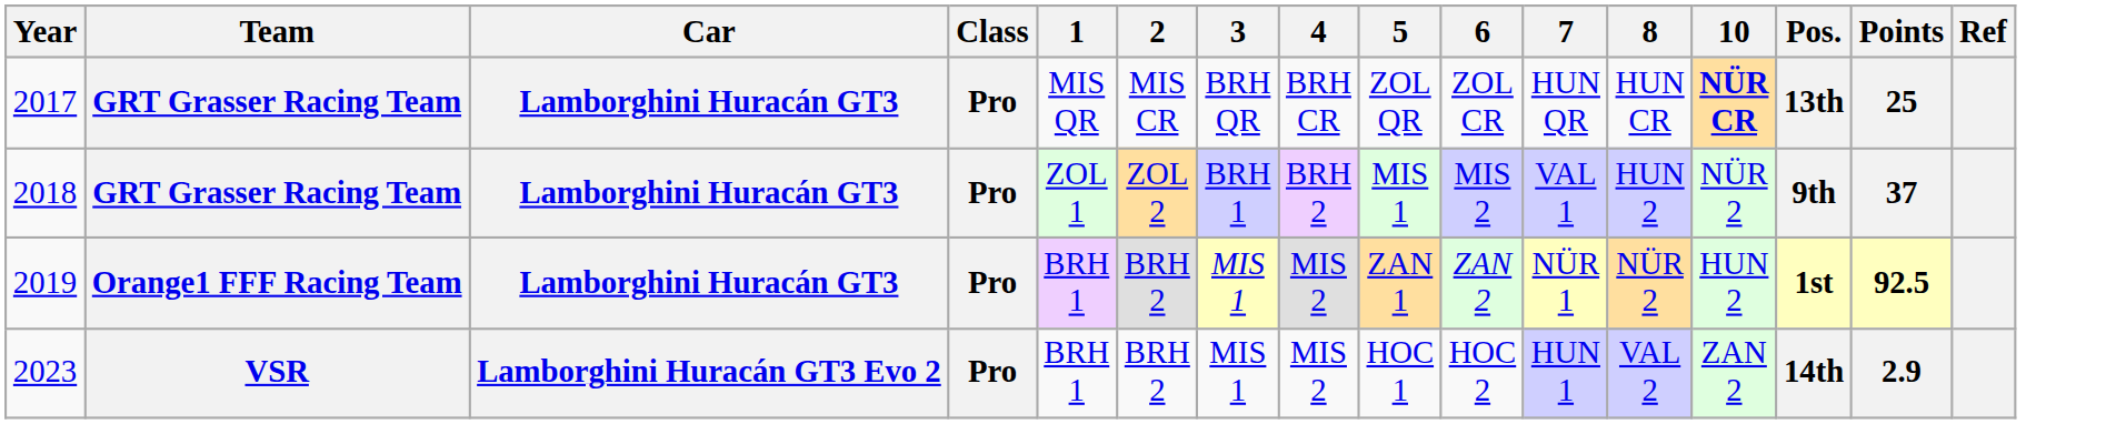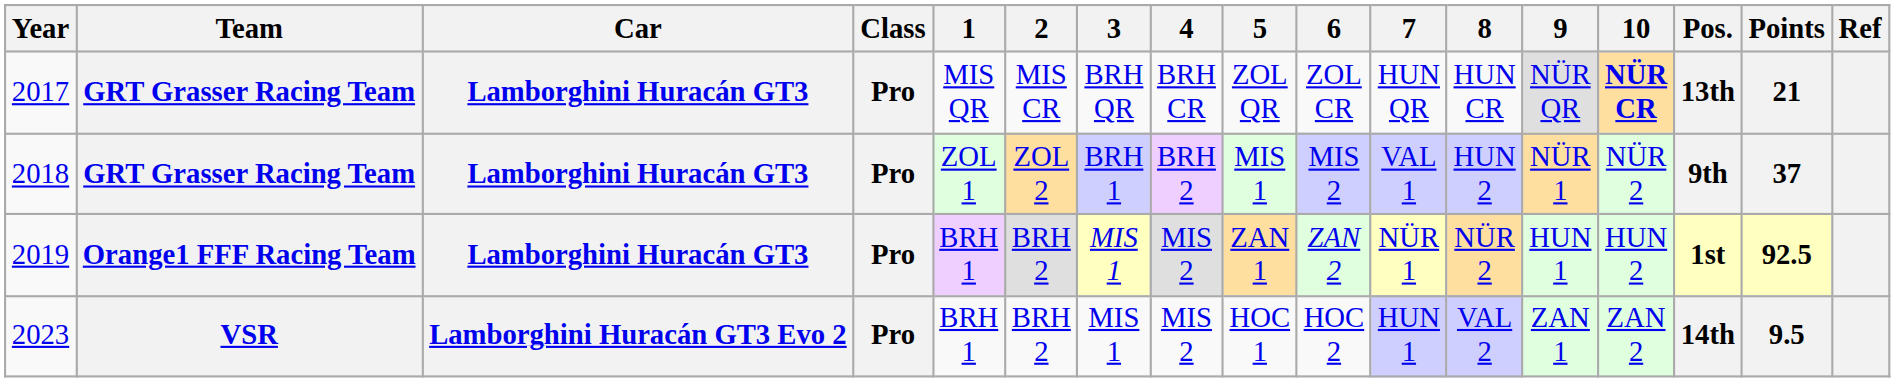+ column: 9 | NÜR QR | NÜR 1 | HUN 1 | ZAN 1
2017 | Points: 25 -> 21
2023 | Points: 2.9 -> 9.5
